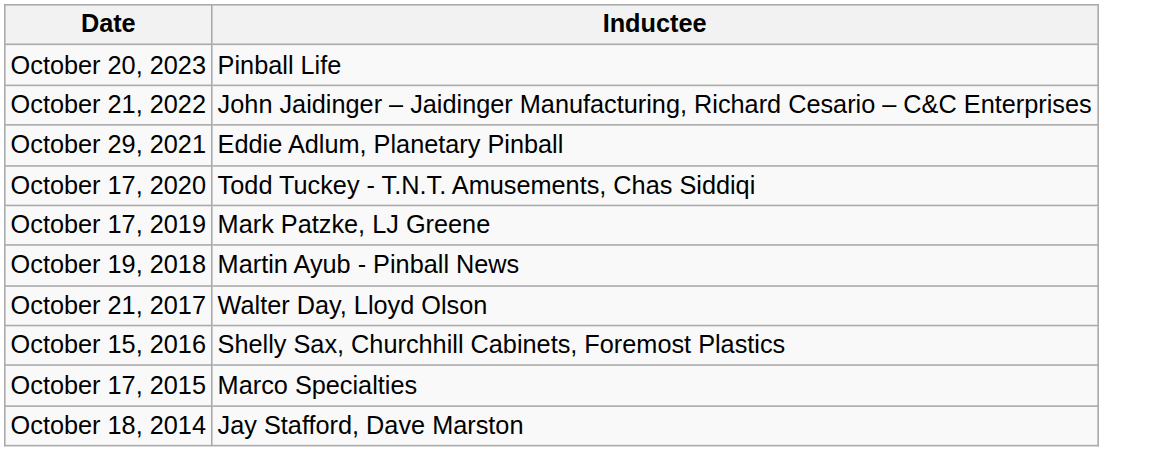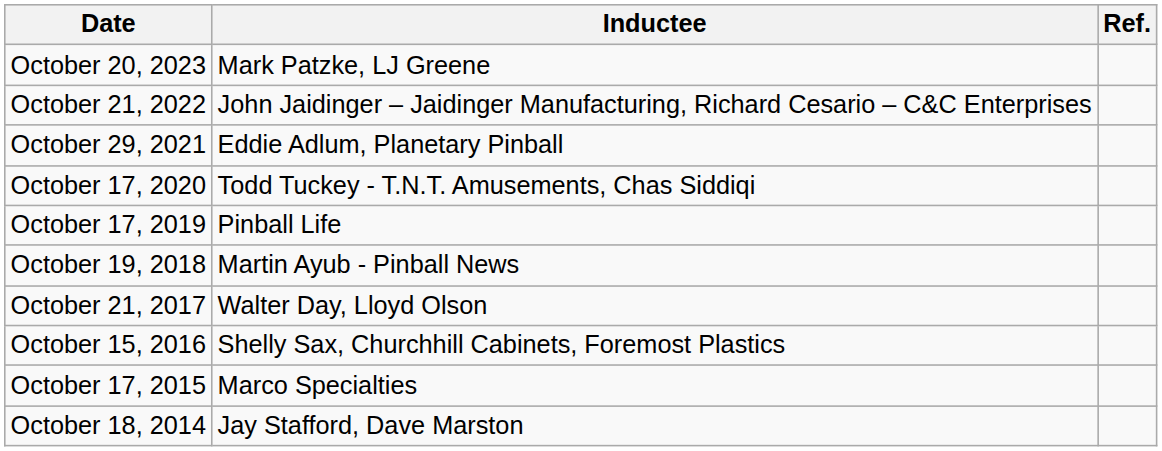+ column: Ref.
October 20, 2023 | Inductee: Pinball Life -> Mark Patzke, LJ Greene
October 17, 2019 | Inductee: Mark Patzke, LJ Greene -> Pinball Life
